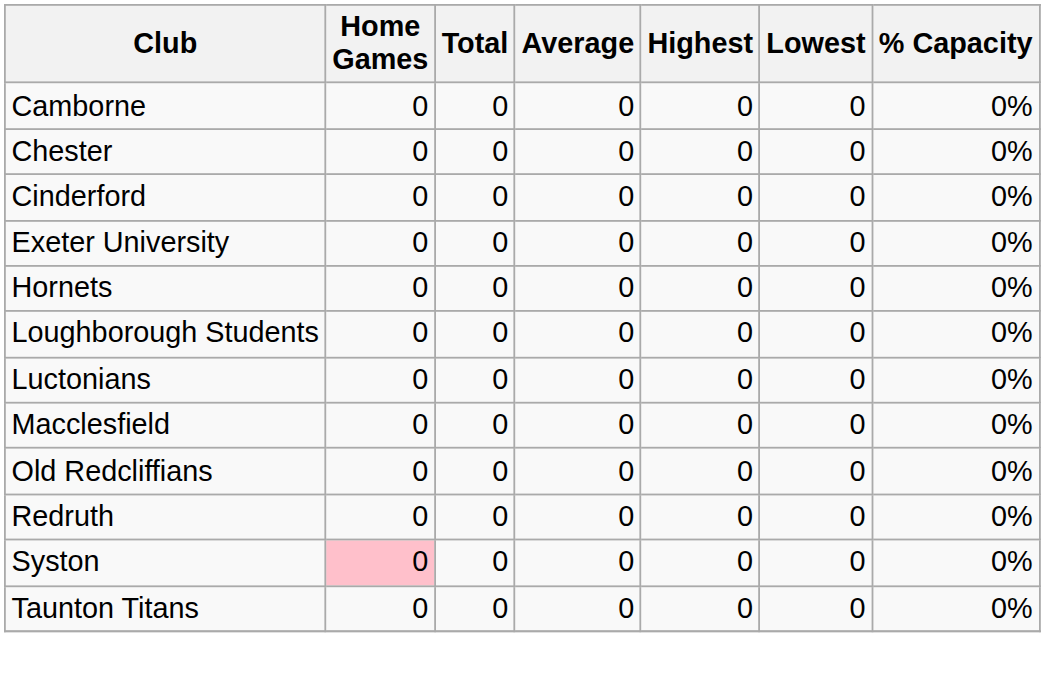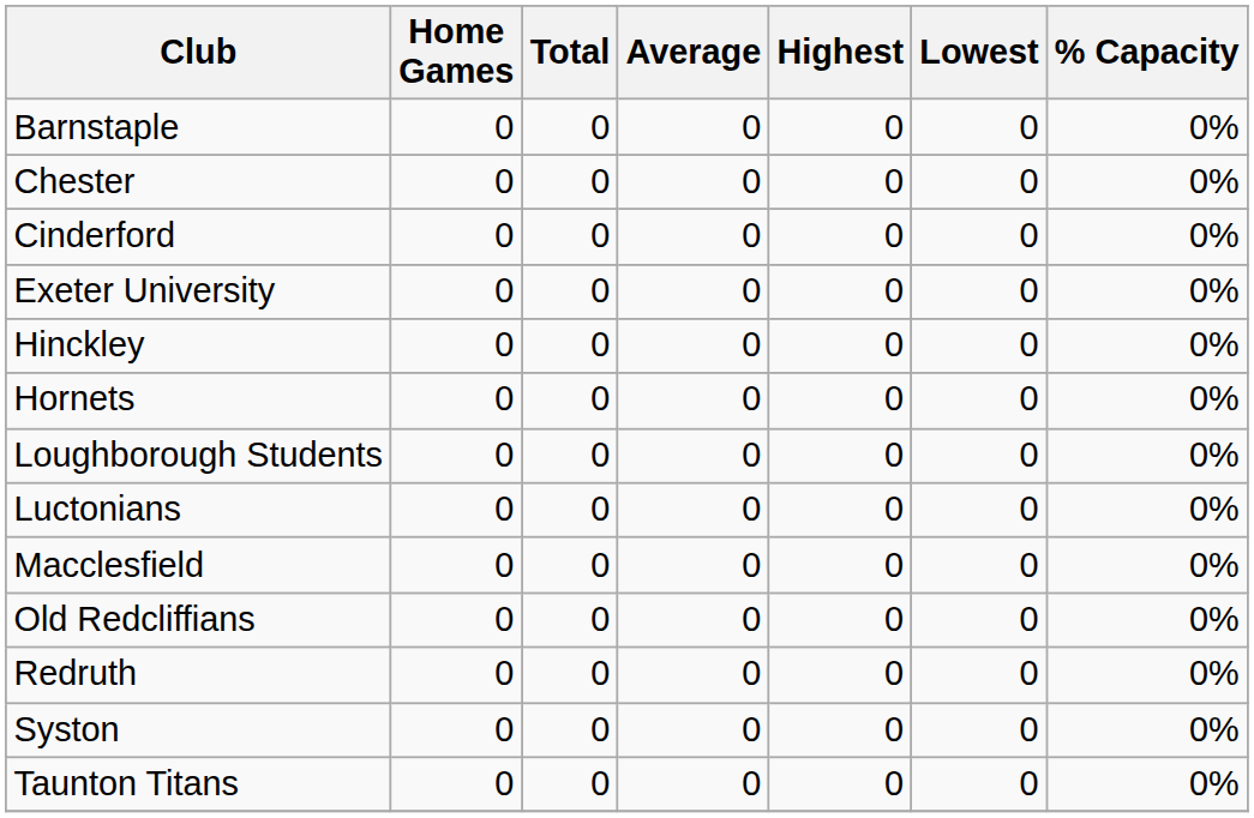+ row: Barnstaple | 0 | 0 | 0 | 0 | 0 | 0%
- row: Camborne | 0 | 0 | 0 | 0 | 0 | 0%
+ row: Hinckley | 0 | 0 | 0 | 0 | 0 | 0%
Syston | Home Games: pink background -> no background
